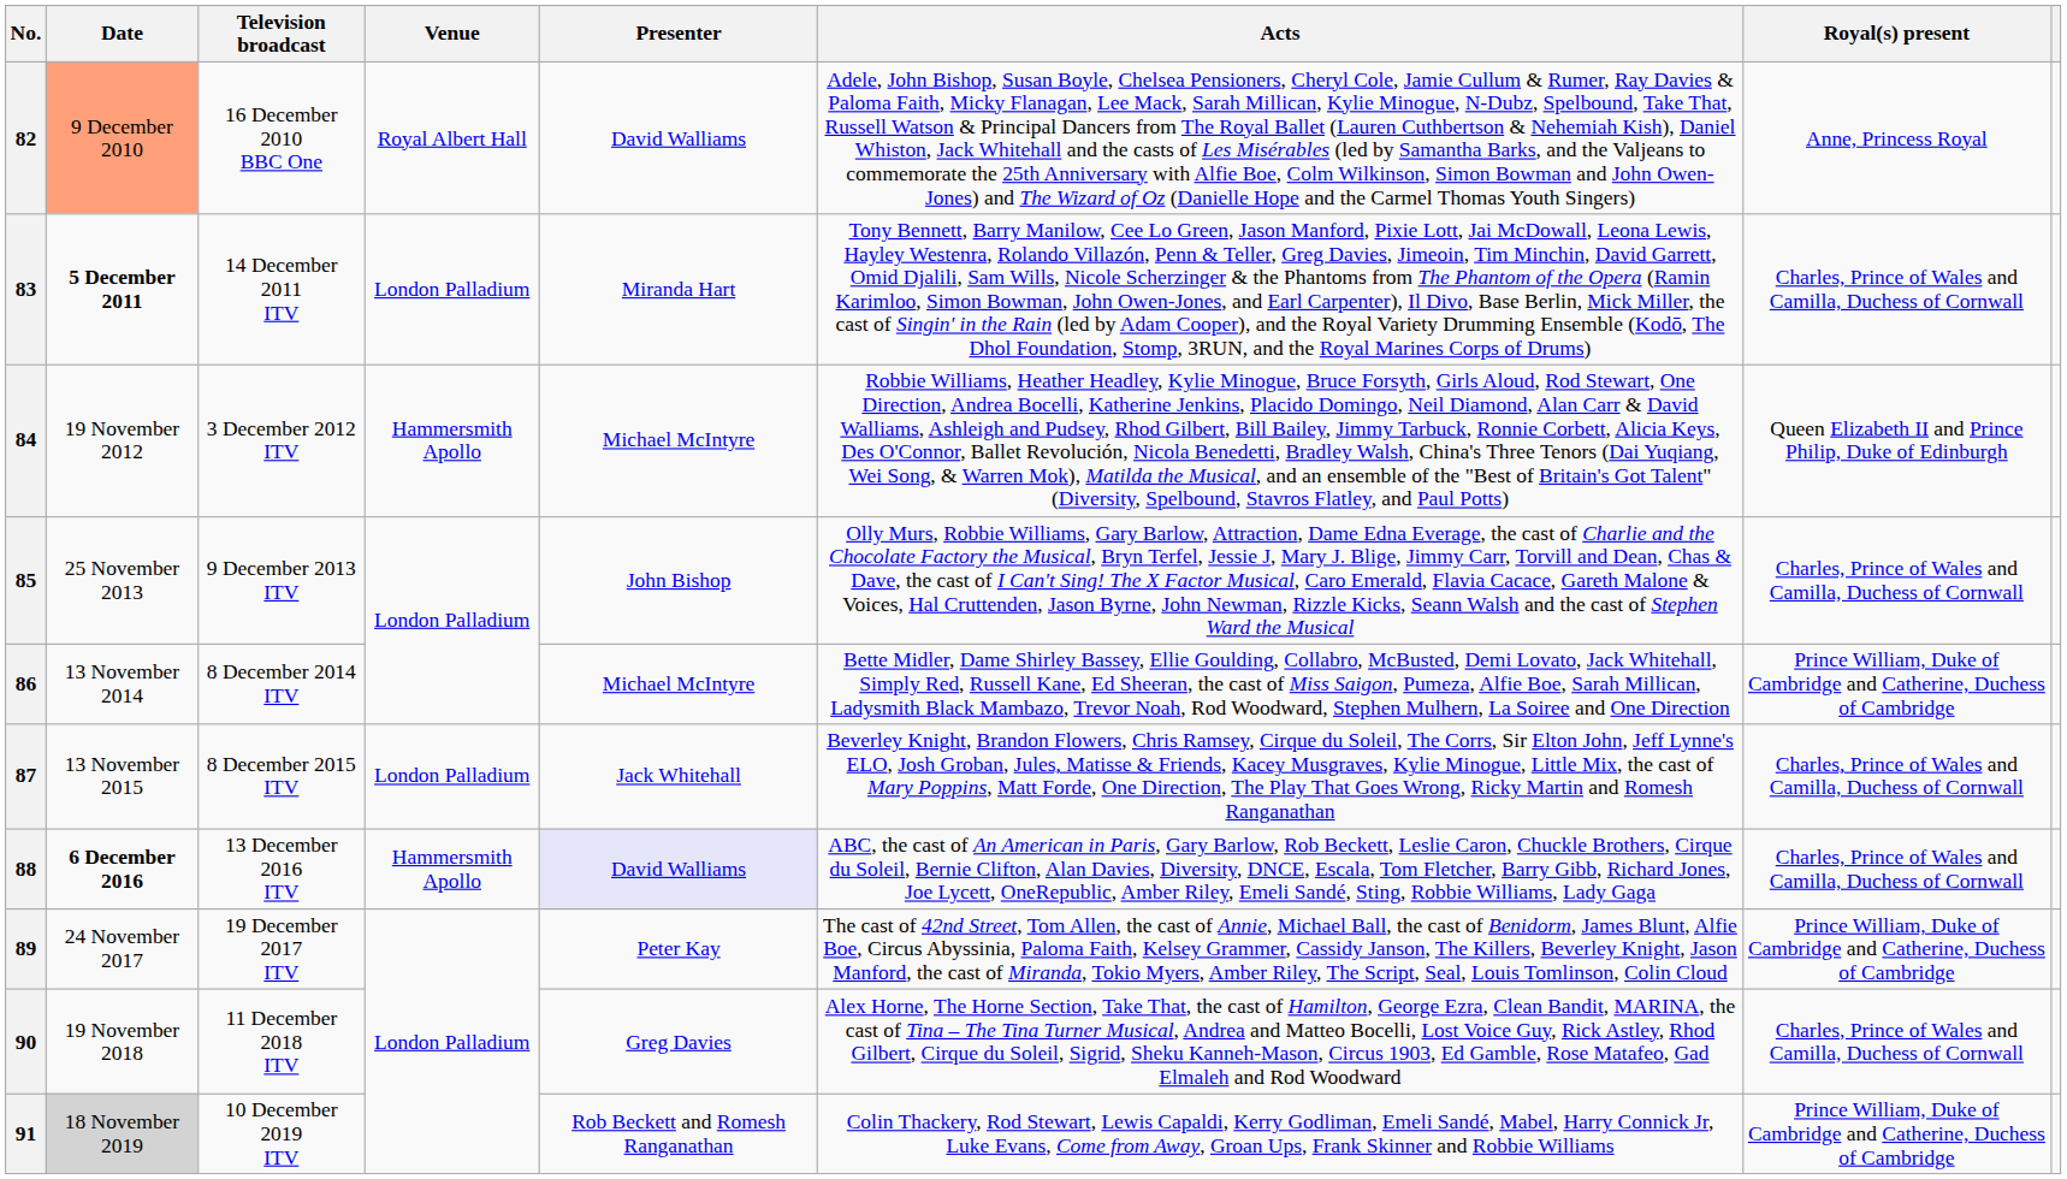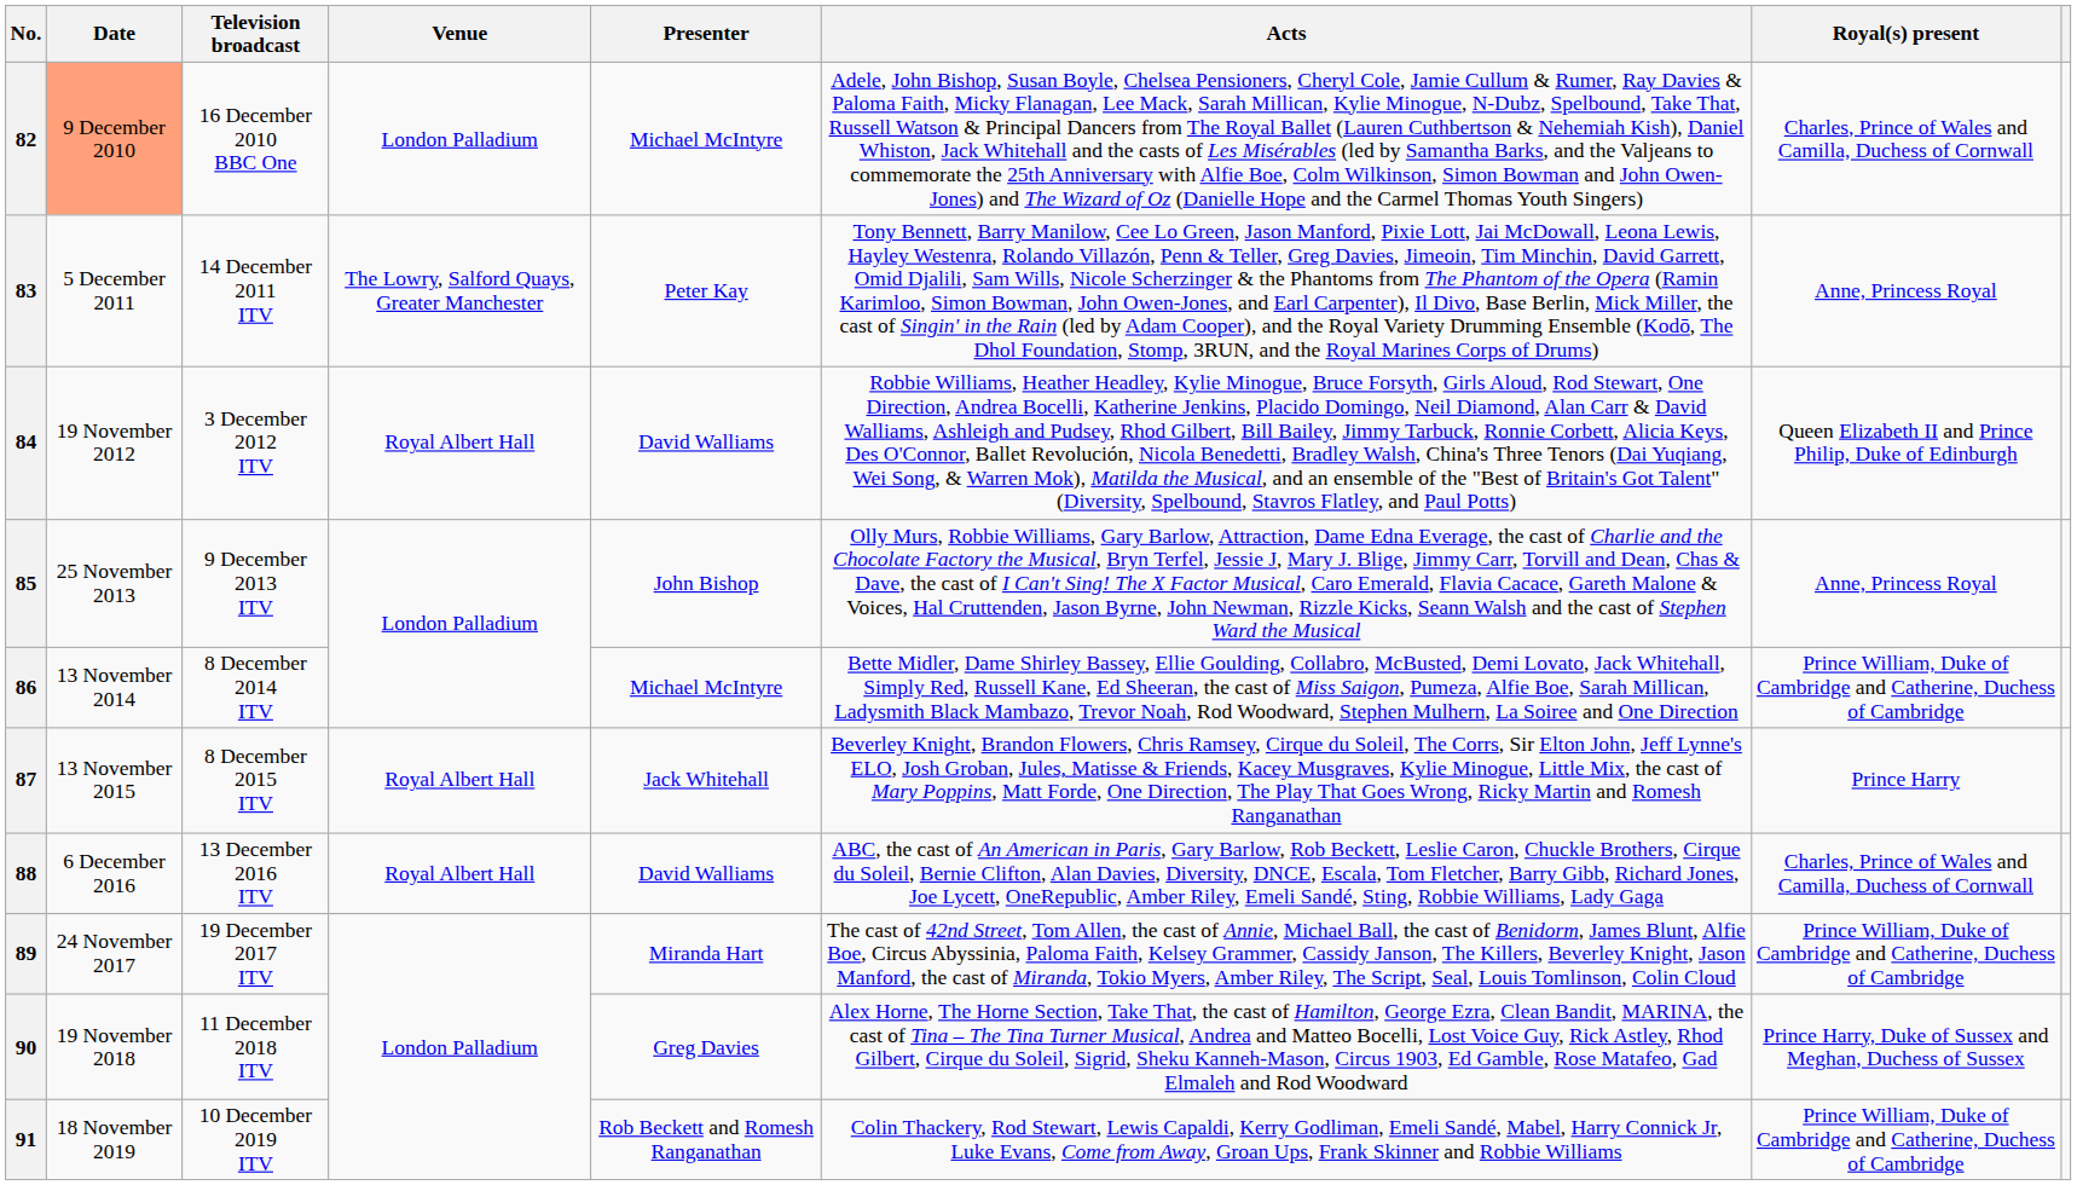82 | Venue: Royal Albert Hall -> London Palladium
82 | Presenter: David Walliams -> Michael McIntyre
82 | Royal(s) present: Anne, Princess Royal -> Charles, Prince of Wales and Camilla, Duchess of Cornwall
83 | Date: bold -> normal
83 | Venue: London Palladium -> The Lowry, Salford Quays, Greater Manchester
83 | Presenter: Miranda Hart -> Peter Kay
83 | Royal(s) present: Charles, Prince of Wales and Camilla, Duchess of Cornwall -> Anne, Princess Royal
84 | Venue: Hammersmith Apollo -> Royal Albert Hall
84 | Presenter: Michael McIntyre -> David Walliams
85 | Royal(s) present: Charles, Prince of Wales and Camilla, Duchess of Cornwall -> Anne, Princess Royal
87 | Venue: London Palladium -> Royal Albert Hall
87 | Royal(s) present: Charles, Prince of Wales and Camilla, Duchess of Cornwall -> Prince Harry
88 | Date: bold -> normal
88 | Venue: Hammersmith Apollo -> Royal Albert Hall
88 | Presenter: lavender background -> no background
89 | Presenter: Peter Kay -> Miranda Hart
90 | Royal(s) present: Charles, Prince of Wales and Camilla, Duchess of Cornwall -> Prince Harry, Duke of Sussex and Meghan, Duchess of Sussex
91 | Date: lightgrey background -> no background
